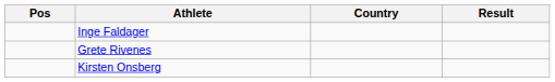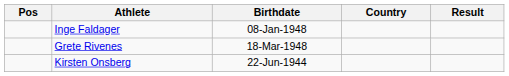+ column: Birthdate | 08-Jan-1948 | 18-Mar-1948 | 22-Jun-1944
